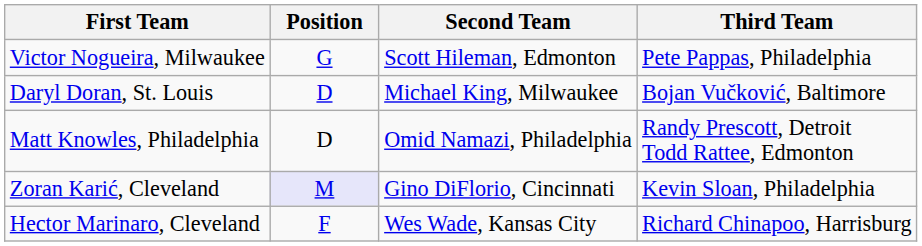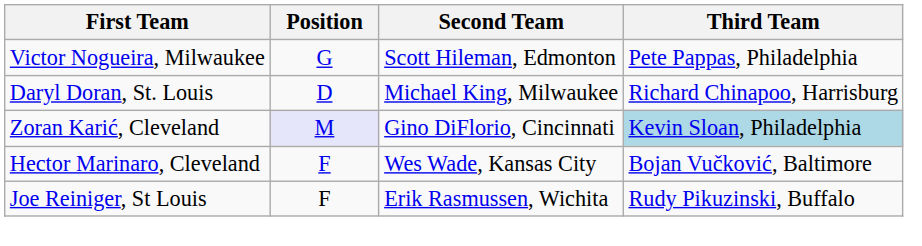Daryl Doran, St. Louis | Third Team: Bojan Vučković, Baltimore -> Richard Chinapoo, Harrisburg
- row: Matt Knowles, Philadelphia | D | Omid Namazi, Philadelphia | Randy Prescott, Detroit Todd Rattee, Edmonton
Zoran Karić, Cleveland | Third Team: no background -> lightblue background
Hector Marinaro, Cleveland | Third Team: Richard Chinapoo, Harrisburg -> Bojan Vučković, Baltimore
+ row: Joe Reiniger, St Louis | F | Erik Rasmussen, Wichita | Rudy Pikuzinski, Buffalo
